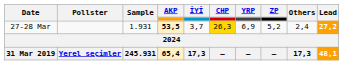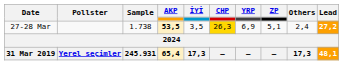27-28 Mar | Sample: 1.931 -> 1.738
27-28 Mar | İYİ: 3,7 -> 3,5
27-28 Mar | ZP: 5,2 -> 5,1
